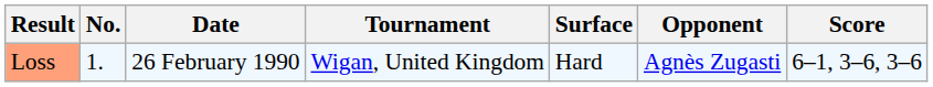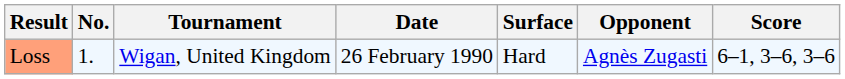columns swapped: Date <-> Tournament
